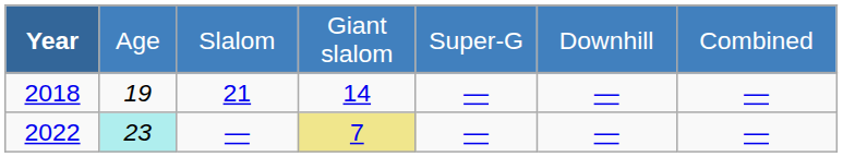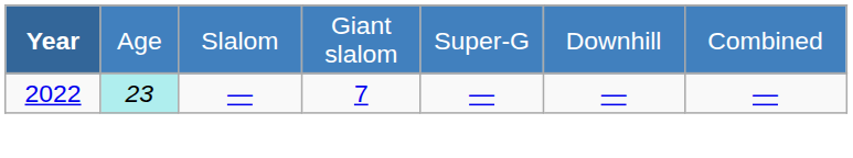- row: 2018 | 19 | 21 | 14 | — | — | —
2022 | column 4: khaki background -> no background
